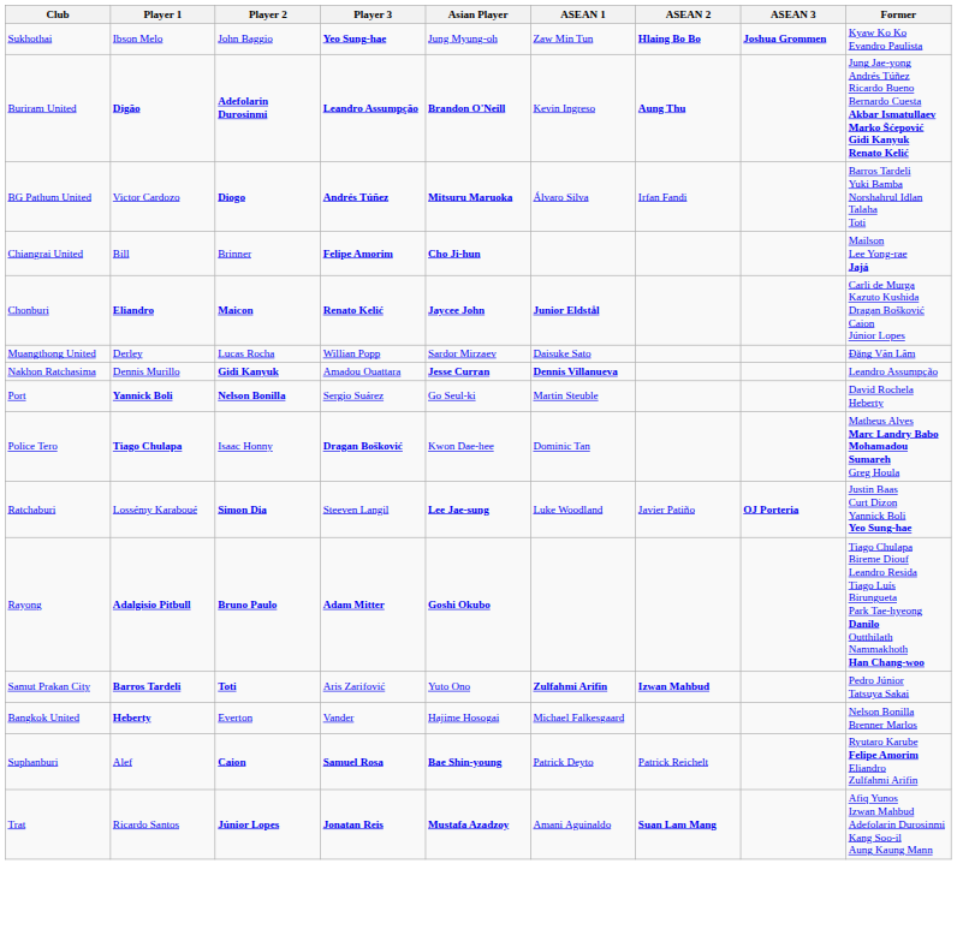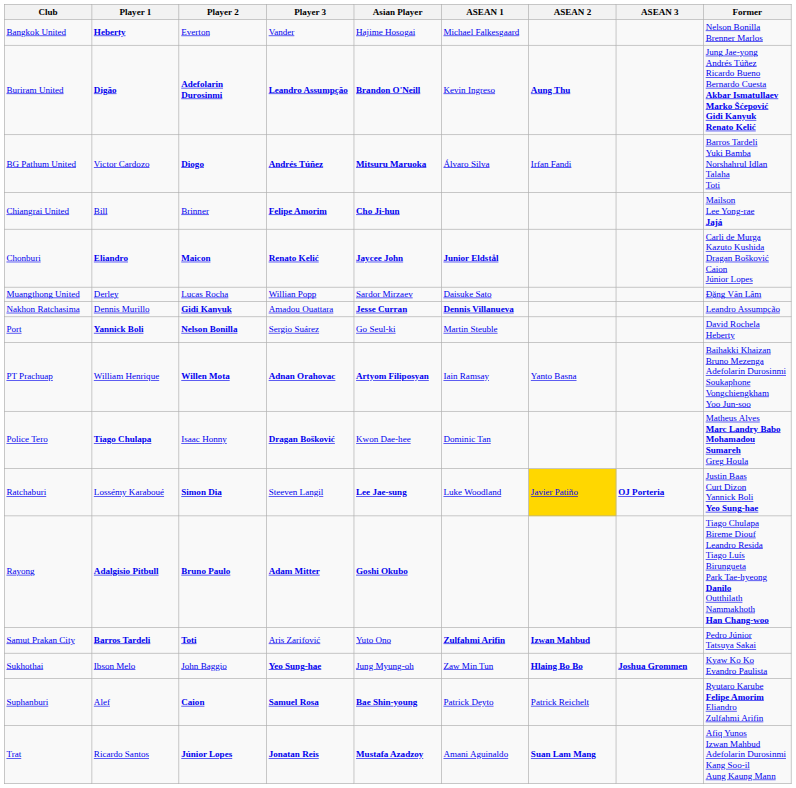rows swapped: Bangkok United <-> Sukhothai
+ row: PT Prachuap | William Henrique | Willen Mota | Adnan Orahovac | Artyom Filiposyan | Iain Ramsay | Yanto Basna | Baihakki Khaizan Bruno Mezenga Adefolarin Durosinmi Soukaphone Vongchiengkham Yoo Jun-soo
Ratchaburi | ASEAN 2: no background -> gold background
